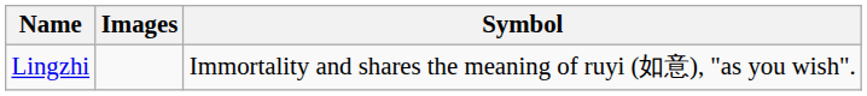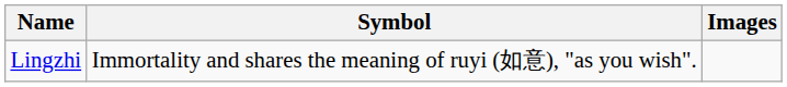columns swapped: Symbol <-> Images
